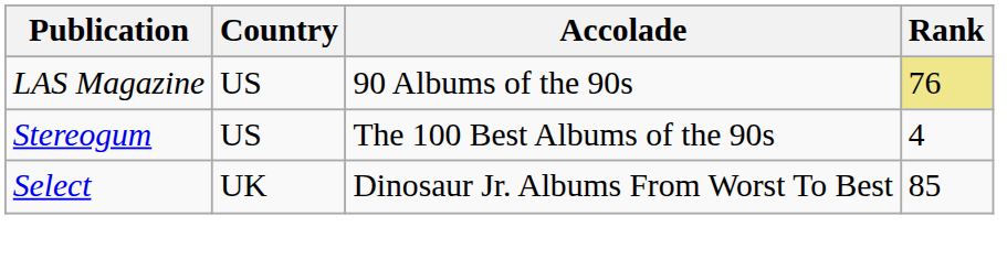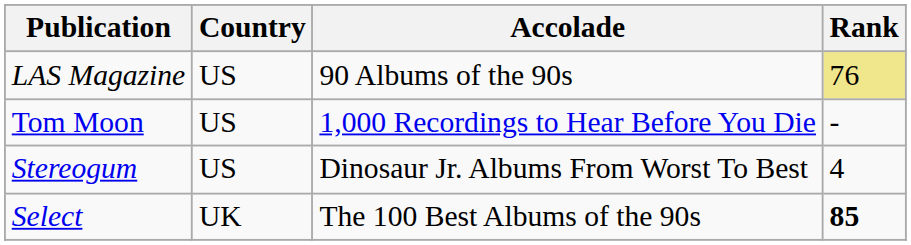+ row: Tom Moon | US | 1,000 Recordings to Hear Before You Die | -
Stereogum | Accolade: The 100 Best Albums of the 90s -> Dinosaur Jr. Albums From Worst To Best
Select | Accolade: Dinosaur Jr. Albums From Worst To Best -> The 100 Best Albums of the 90s
Select | Rank: normal -> bold
